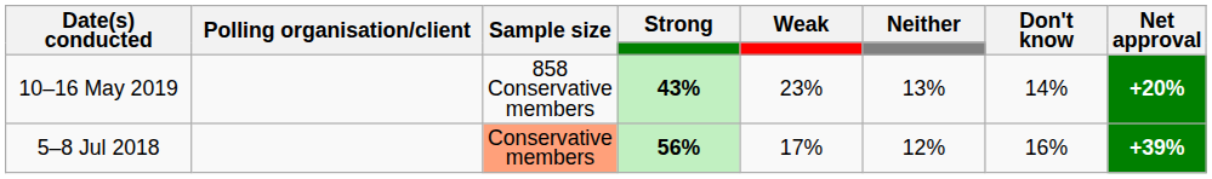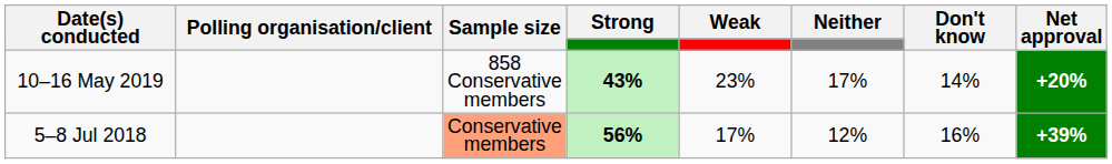10–16 May 2019 | Neither: 13% -> 17%
